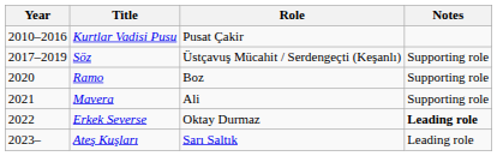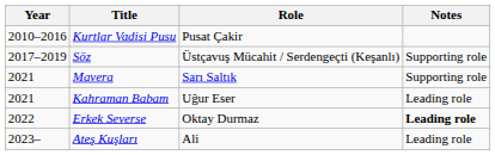- row: 2020 | Ramo | Boz | Supporting role
Mavera | Role: Ali -> Sarı Saltık
+ row: 2021 | Kahraman Babam | Uğur Eser | Leading role
Ateş Kuşları | Role: Sarı Saltık -> Ali
